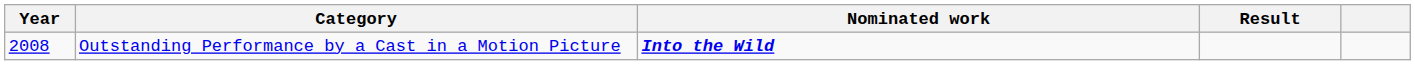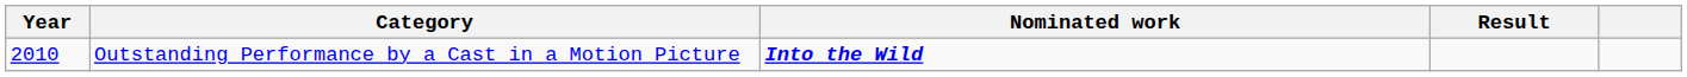Outstanding Performance by a Cast in a Motion Picture | Year: 2008 -> 2010
